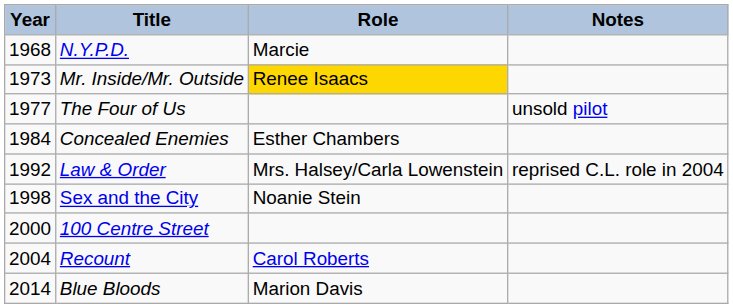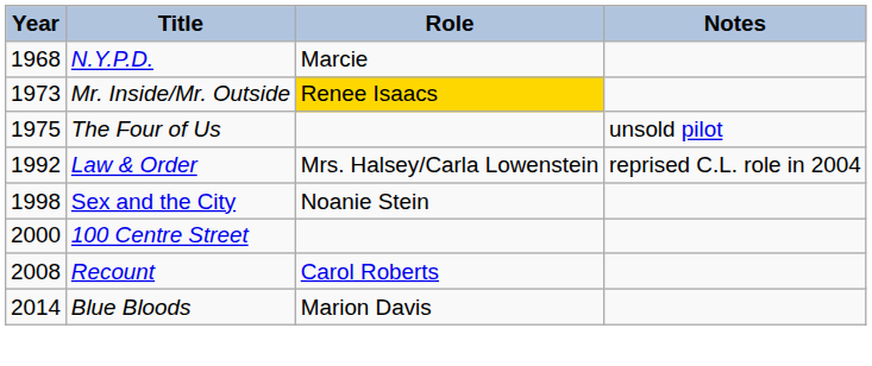The Four of Us | Year: 1977 -> 1975
- row: 1984 | Concealed Enemies | Esther Chambers
Recount | Year: 2004 -> 2008
